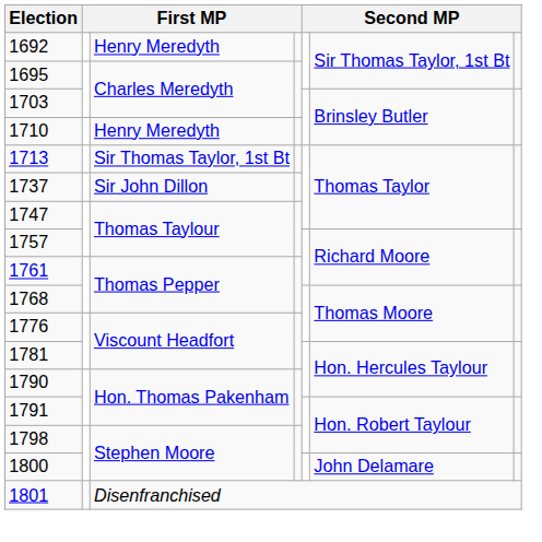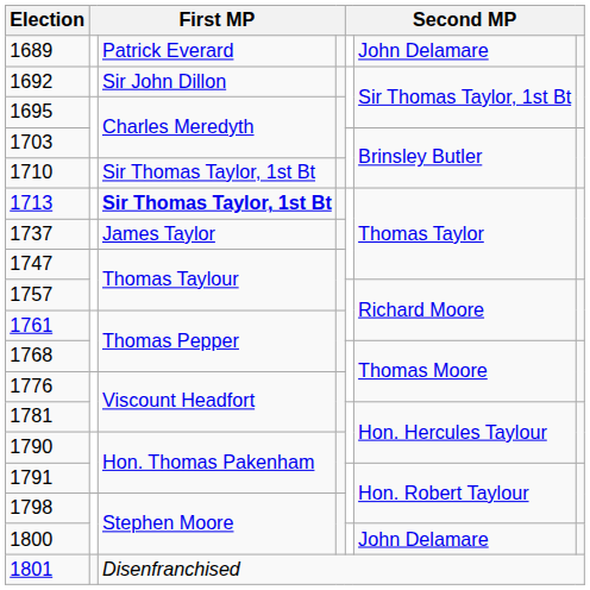+ row: 1689 | Patrick Everard | John Delamare
1692 | column 3: Henry Meredyth -> Sir John Dillon
1710 | column 3: Henry Meredyth -> Sir Thomas Taylor, 1st Bt
1713 | column 3: normal -> bold
1737 | column 3: Sir John Dillon -> James Taylor
